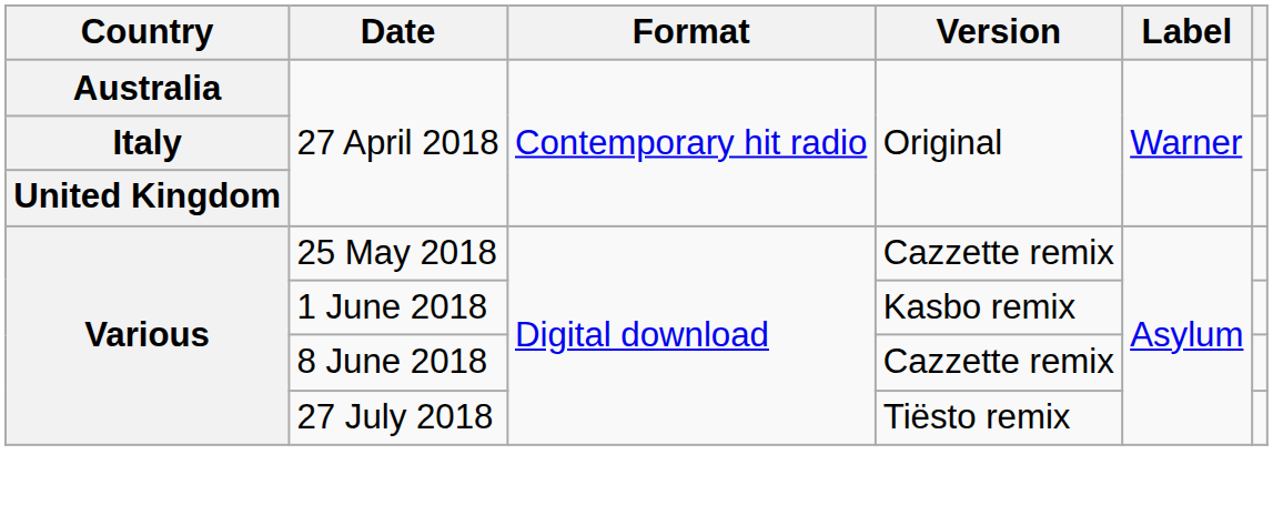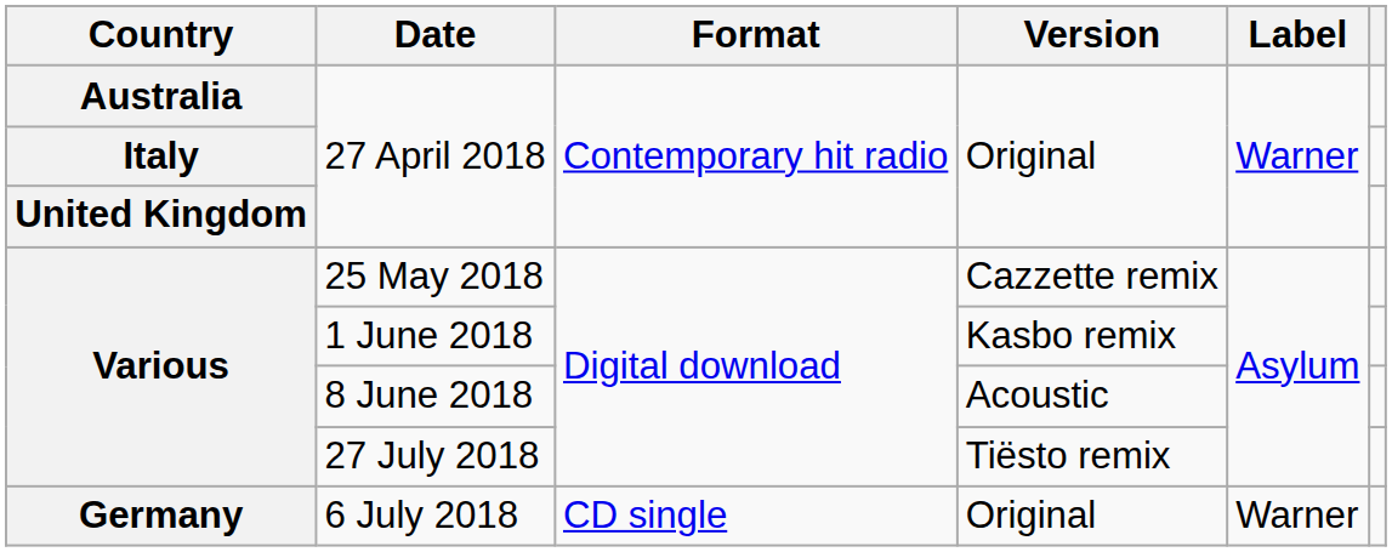8 June 2018 | Version: Cazzette remix -> Acoustic
+ row: Germany | 6 July 2018 | CD single | Original | Warner
